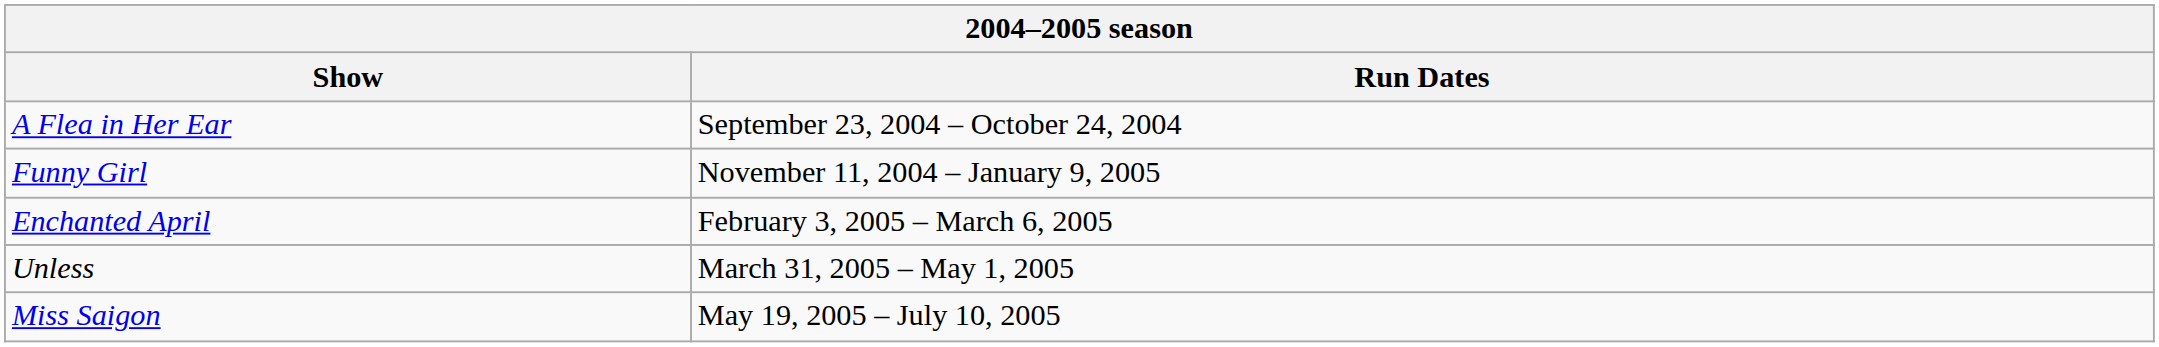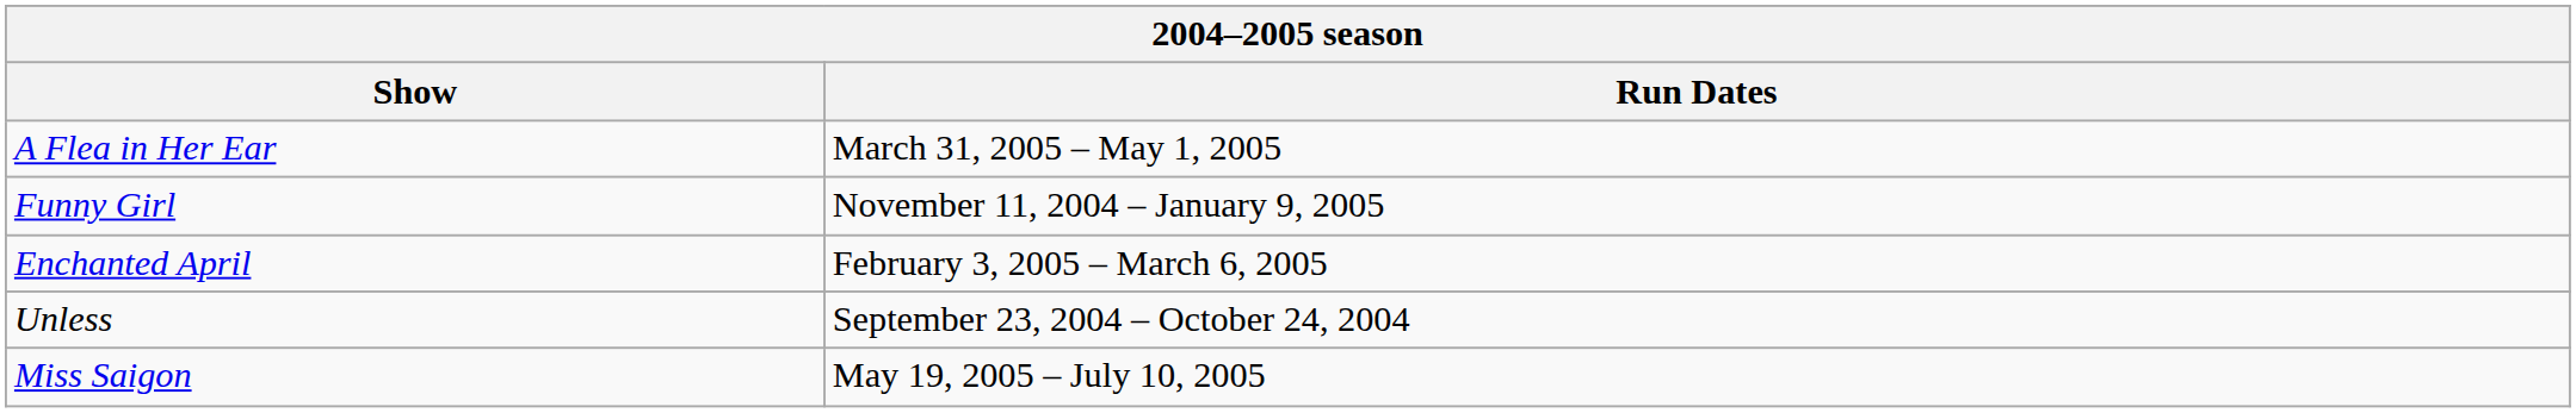A Flea in Her Ear | Run Dates: September 23, 2004 – October 24, 2004 -> March 31, 2005 – May 1, 2005
Unless | Run Dates: March 31, 2005 – May 1, 2005 -> September 23, 2004 – October 24, 2004
